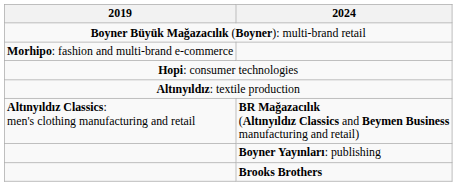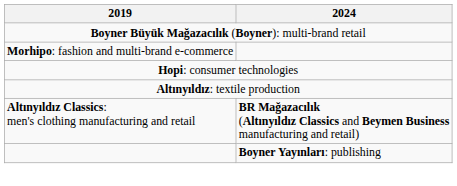- row: Brooks Brothers
